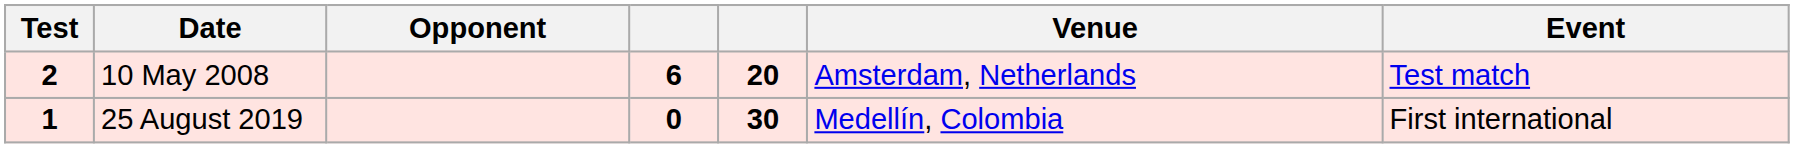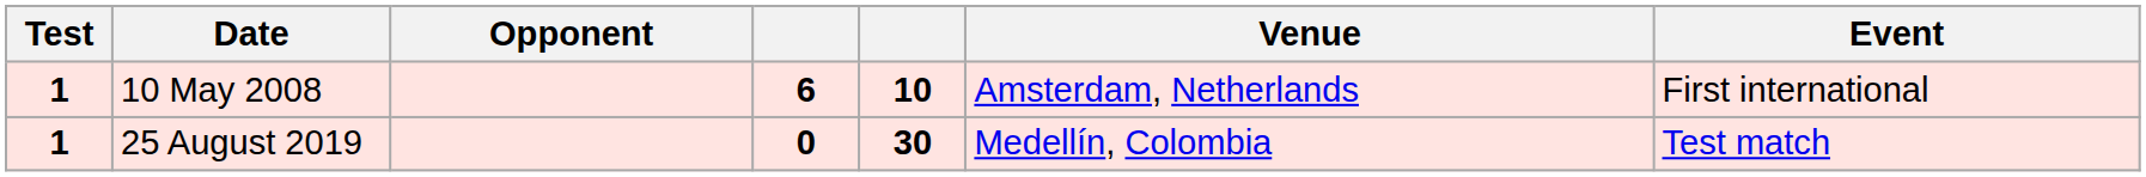10 May 2008 | Test: 2 -> 1
10 May 2008 | column 5: 20 -> 10
10 May 2008 | Event: Test match -> First international
25 August 2019 | Event: First international -> Test match
